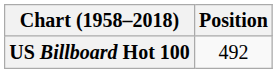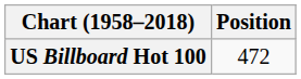US Billboard Hot 100 | Position: 492 -> 472
